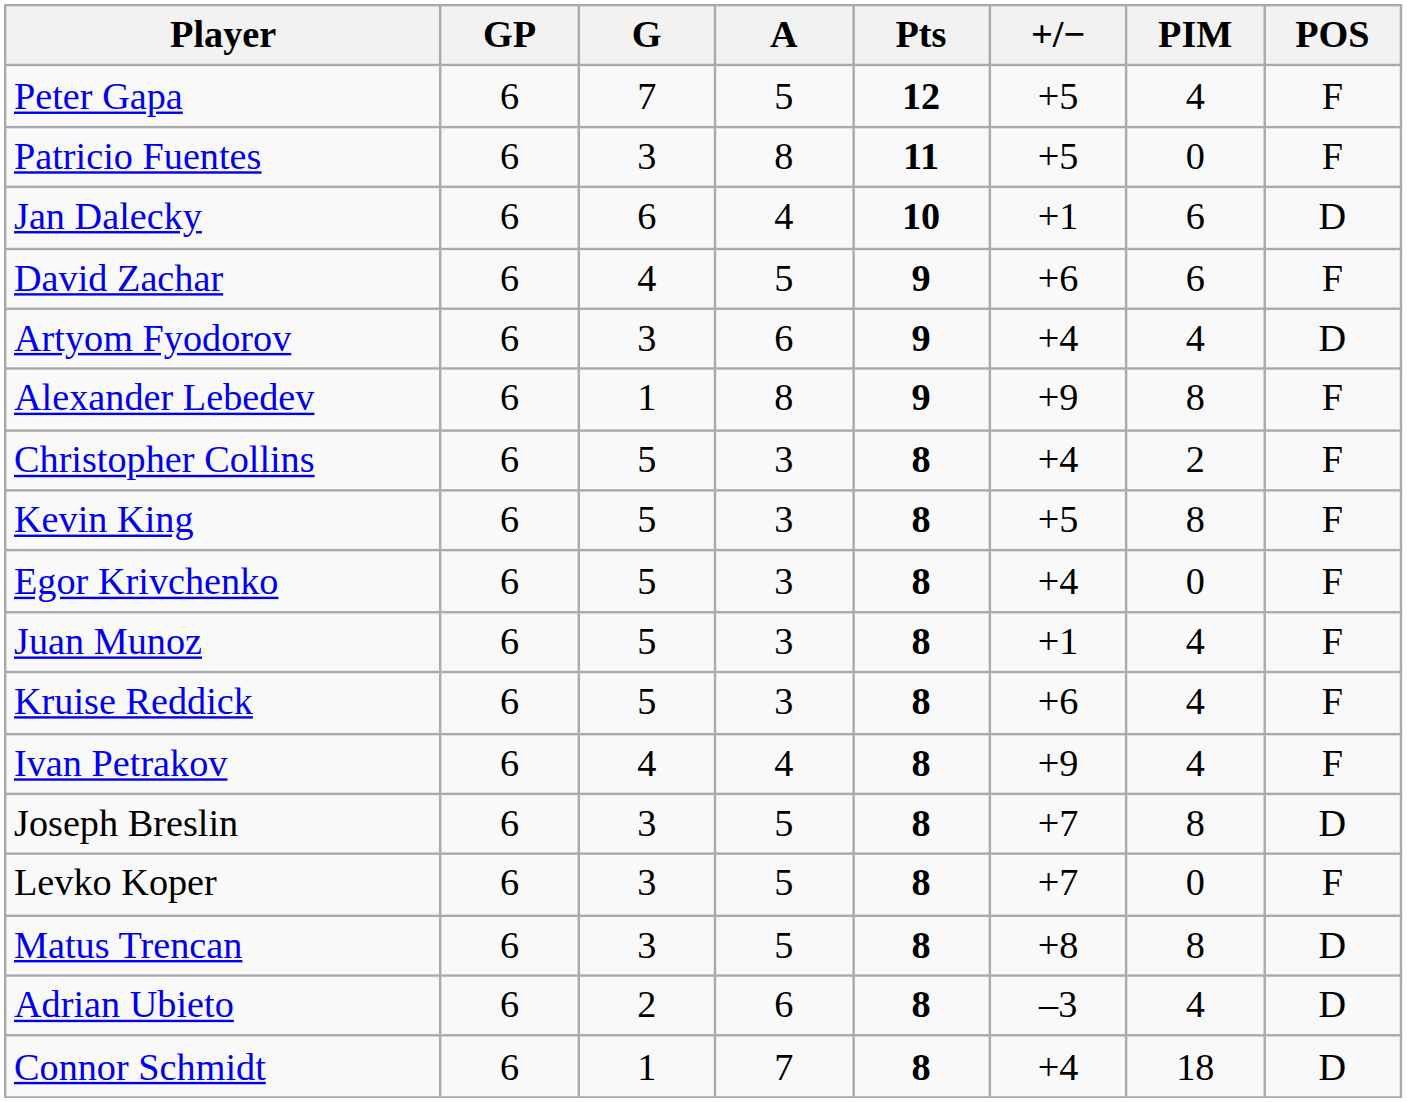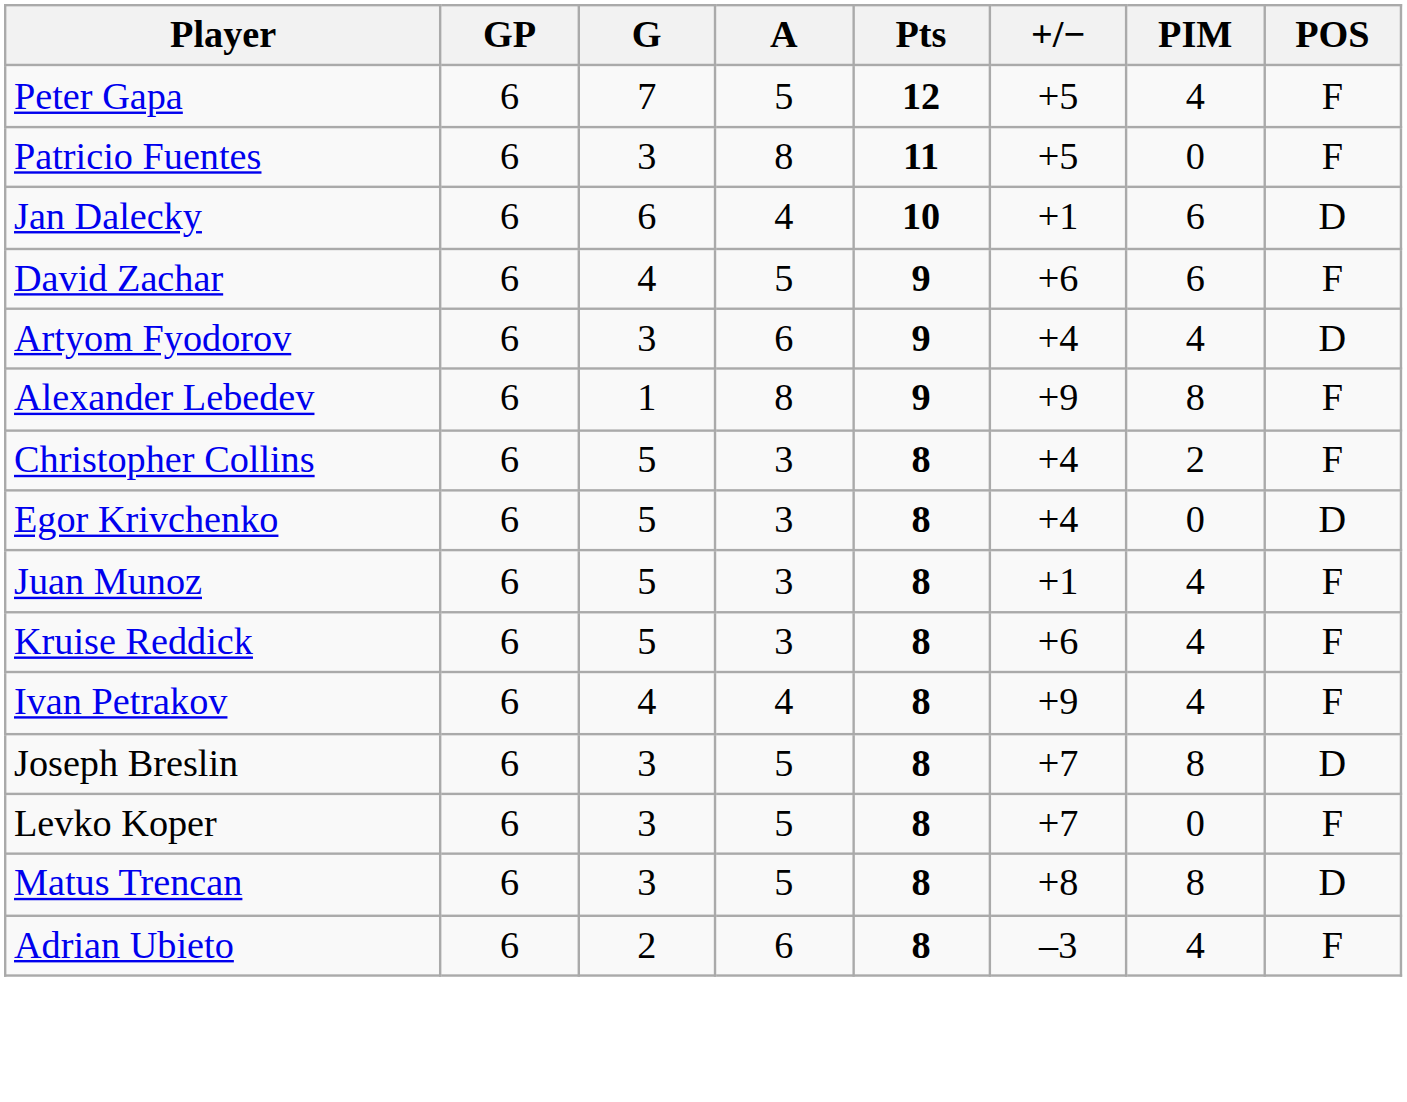- row: Kevin King | 6 | 5 | 3 | 8 | +5 | 8 | F
Egor Krivchenko | POS: F -> D
Adrian Ubieto | POS: D -> F
- row: Connor Schmidt | 6 | 1 | 7 | 8 | +4 | 18 | D
